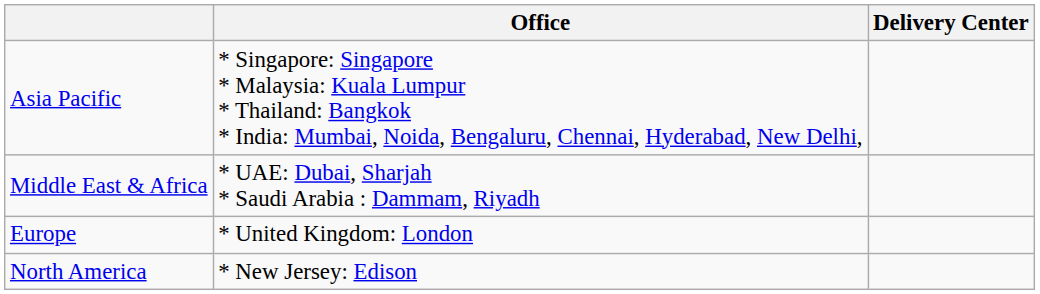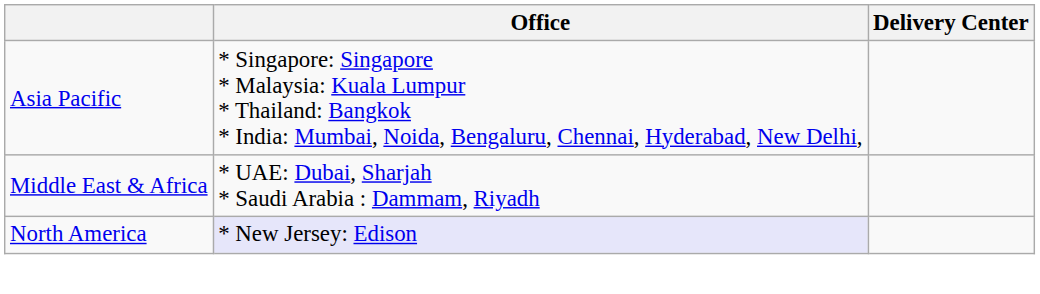- row: Europe | * United Kingdom: London
North America | Office: no background -> lavender background
